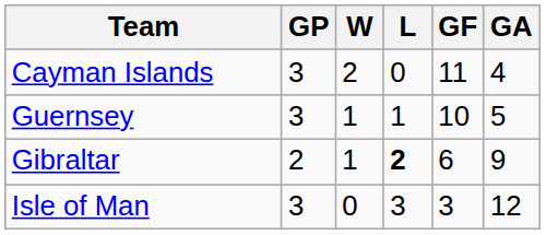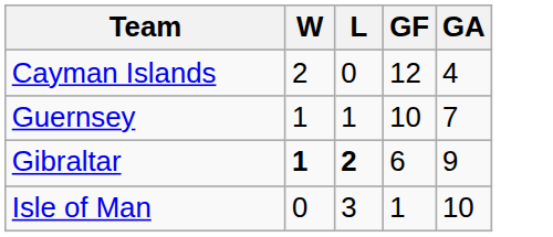- column: GP | 3 | 3 | 2 | 3
Cayman Islands | GF: 11 -> 12
Guernsey | GA: 5 -> 7
Gibraltar | W: normal -> bold
Isle of Man | GF: 3 -> 1
Isle of Man | GA: 12 -> 10
